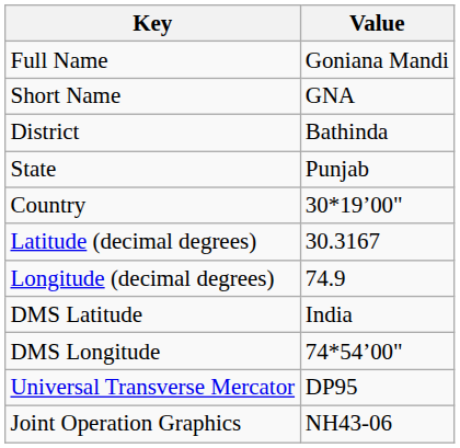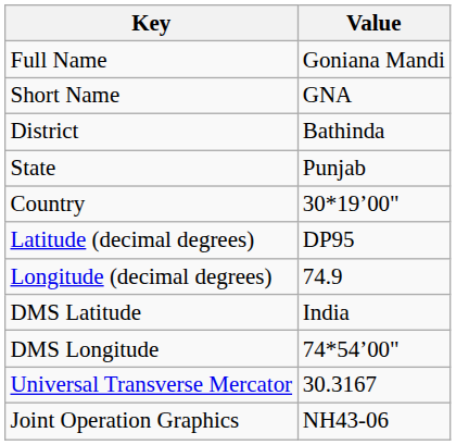Latitude (decimal degrees) | Value: 30.3167 -> DP95
Universal Transverse Mercator | Value: DP95 -> 30.3167
